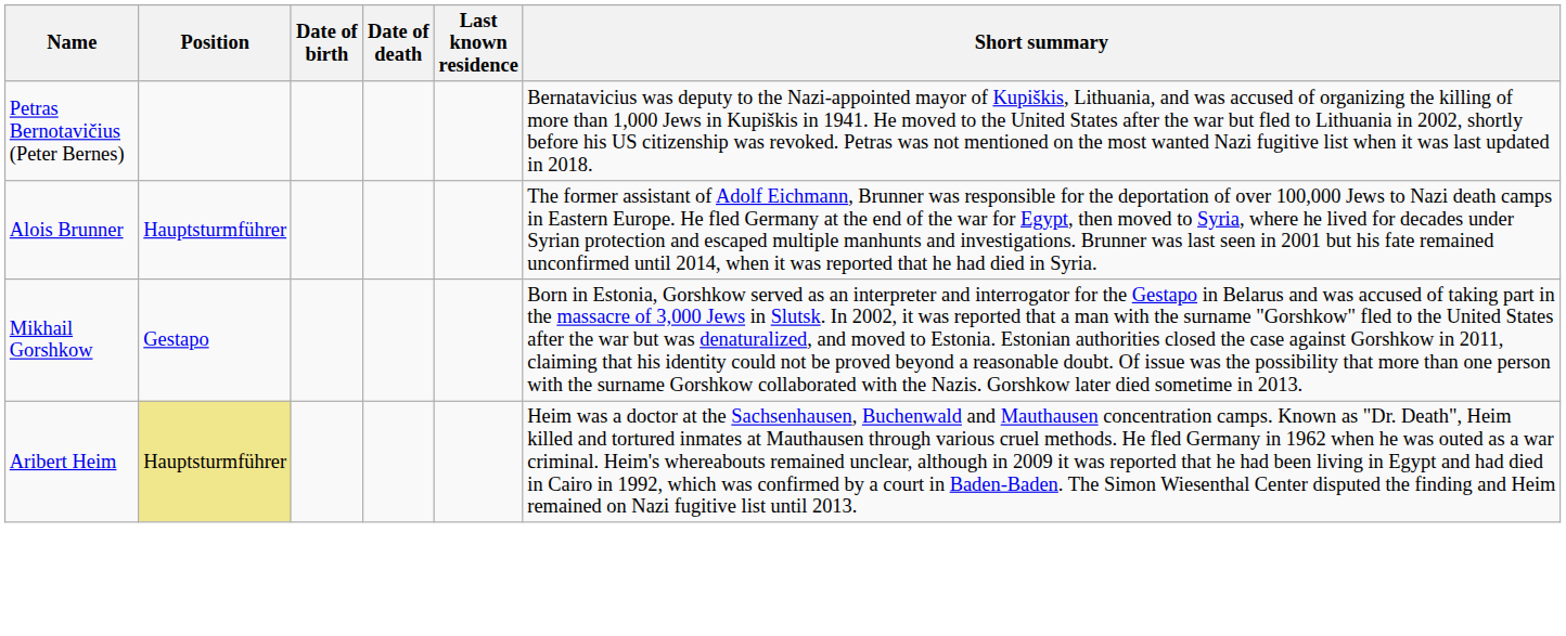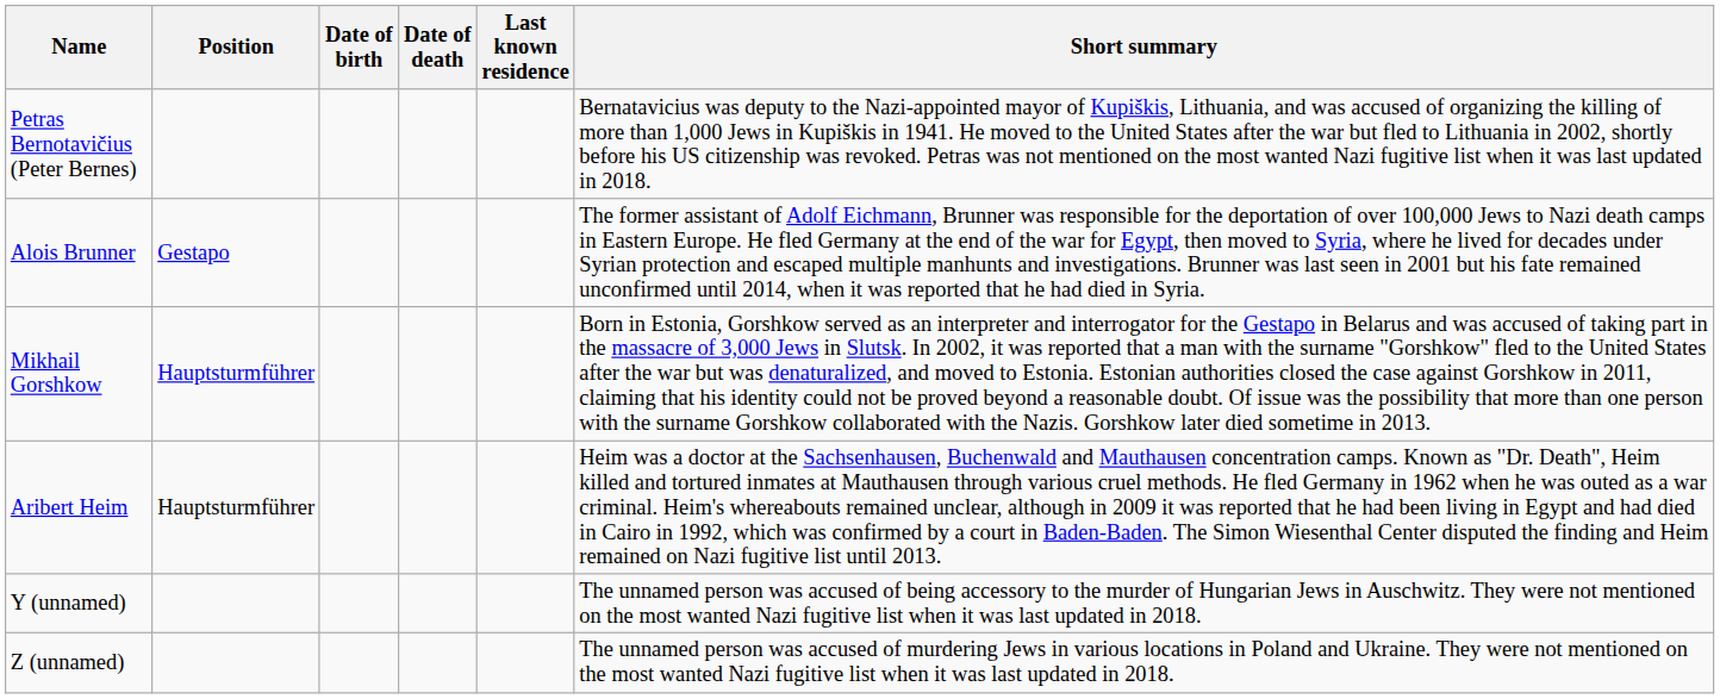Alois Brunner | Position: Hauptsturmführer -> Gestapo
Mikhail Gorshkow | Position: Gestapo -> Hauptsturmführer
Aribert Heim | Position: khaki background -> no background
+ row: Y (unnamed) | The unnamed person was accused of being accessory to the murder of Hungarian Jews in Auschwitz. They were not mentioned on the most wanted Nazi fugitive list when it was last updated in 2018.
+ row: Z (unnamed) | The unnamed person was accused of murdering Jews in various locations in Poland and Ukraine. They were not mentioned on the most wanted Nazi fugitive list when it was last updated in 2018.
